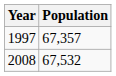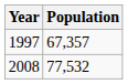2008 | Population: 67,532 -> 77,532
